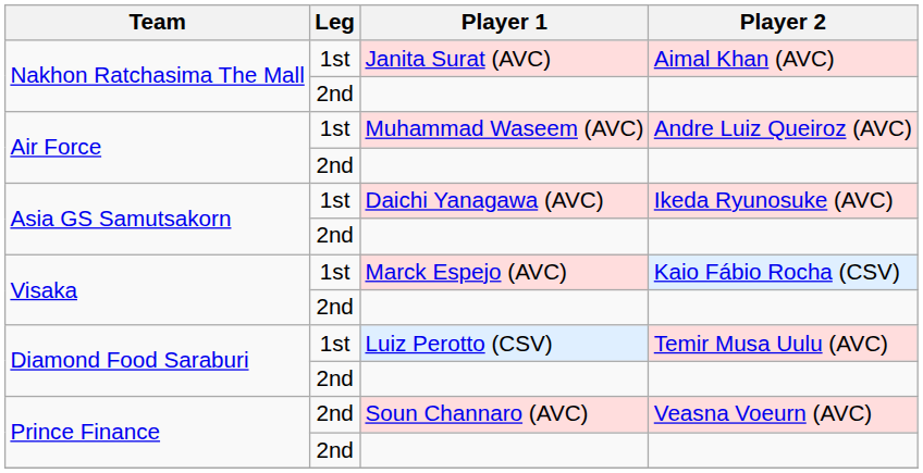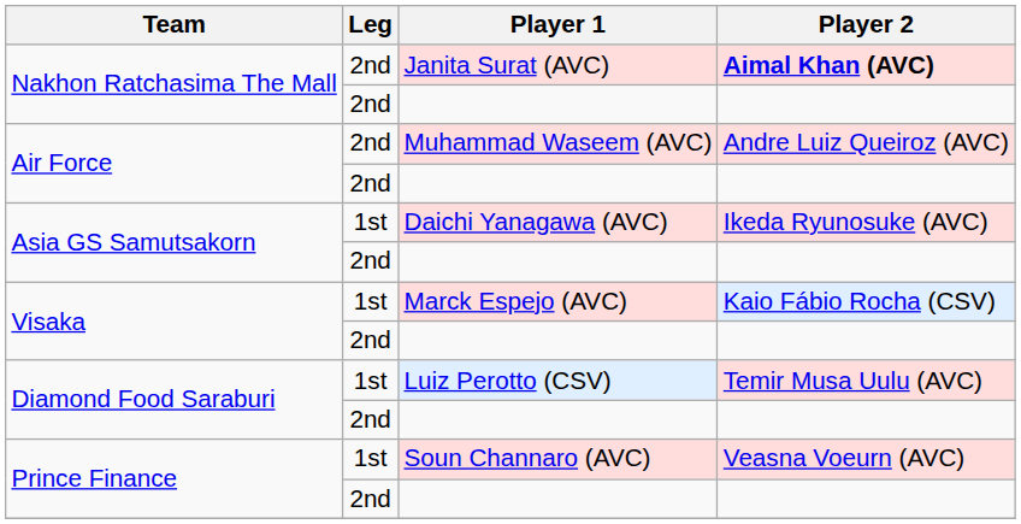Janita Surat (AVC) | Leg: 1st -> 2nd
Janita Surat (AVC) | Player 2: normal -> bold
Muhammad Waseem (AVC) | Leg: 1st -> 2nd
Soun Channaro (AVC) | Leg: 2nd -> 1st
